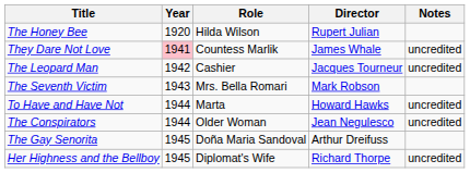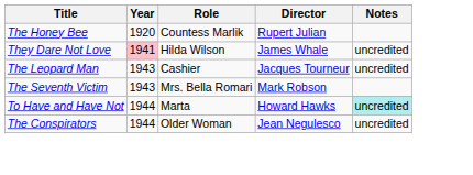The Honey Bee | Role: Hilda Wilson -> Countess Marlik
They Dare Not Love | Role: Countess Marlik -> Hilda Wilson
The Leopard Man | Year: 1942 -> 1943
To Have and Have Not | Notes: no background -> paleturquoise background
- row: The Gay Senorita | 1945 | Doña Maria Sandoval | Arthur Dreifuss
- row: Her Highness and the Bellboy | 1945 | Diplomat's Wife | Richard Thorpe | uncredited
